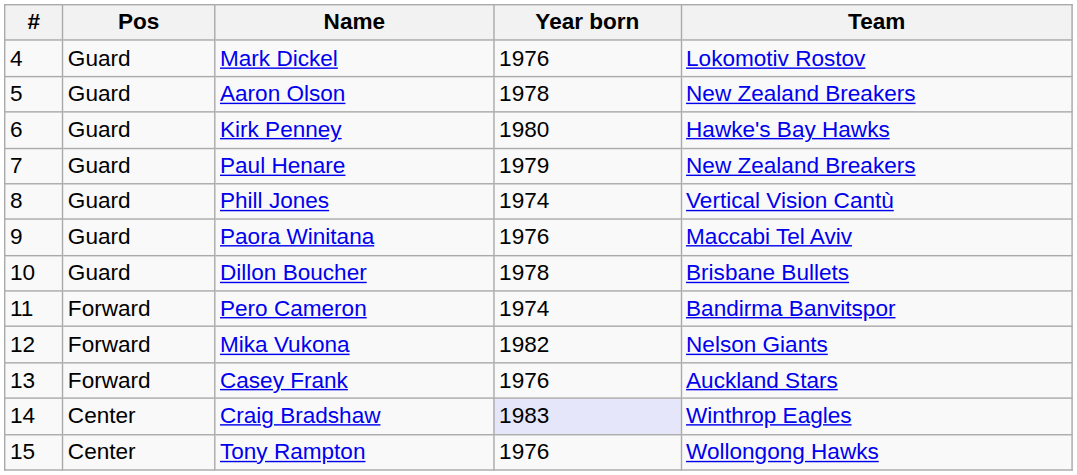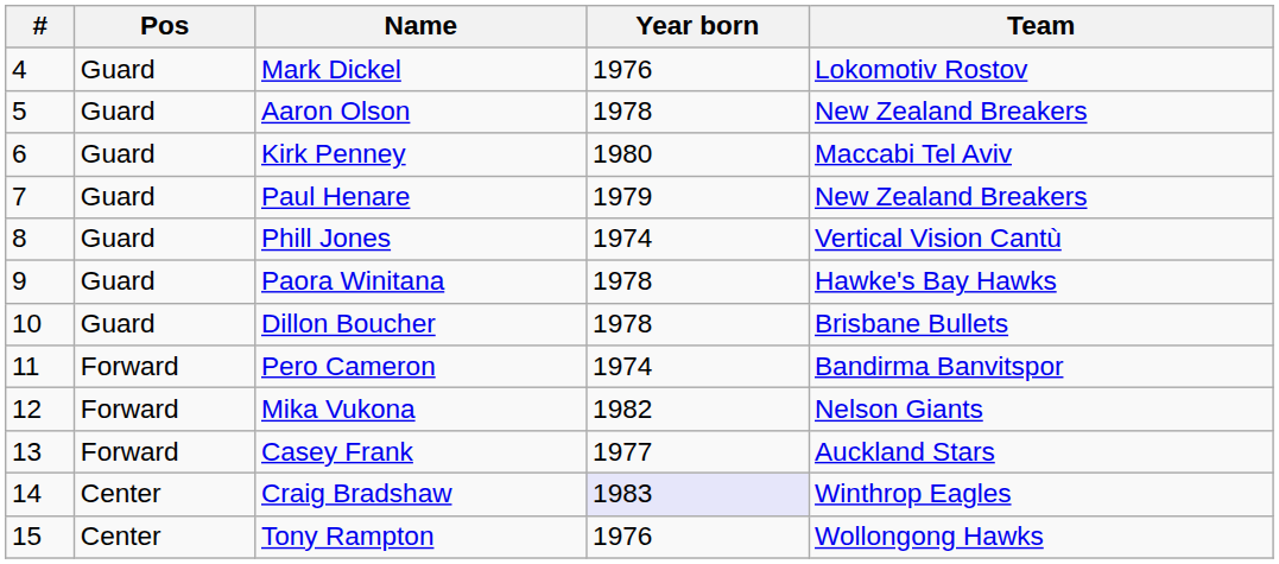Kirk Penney | Team: Hawke's Bay Hawks -> Maccabi Tel Aviv
Paora Winitana | Year born: 1976 -> 1978
Paora Winitana | Team: Maccabi Tel Aviv -> Hawke's Bay Hawks
Casey Frank | Year born: 1976 -> 1977
